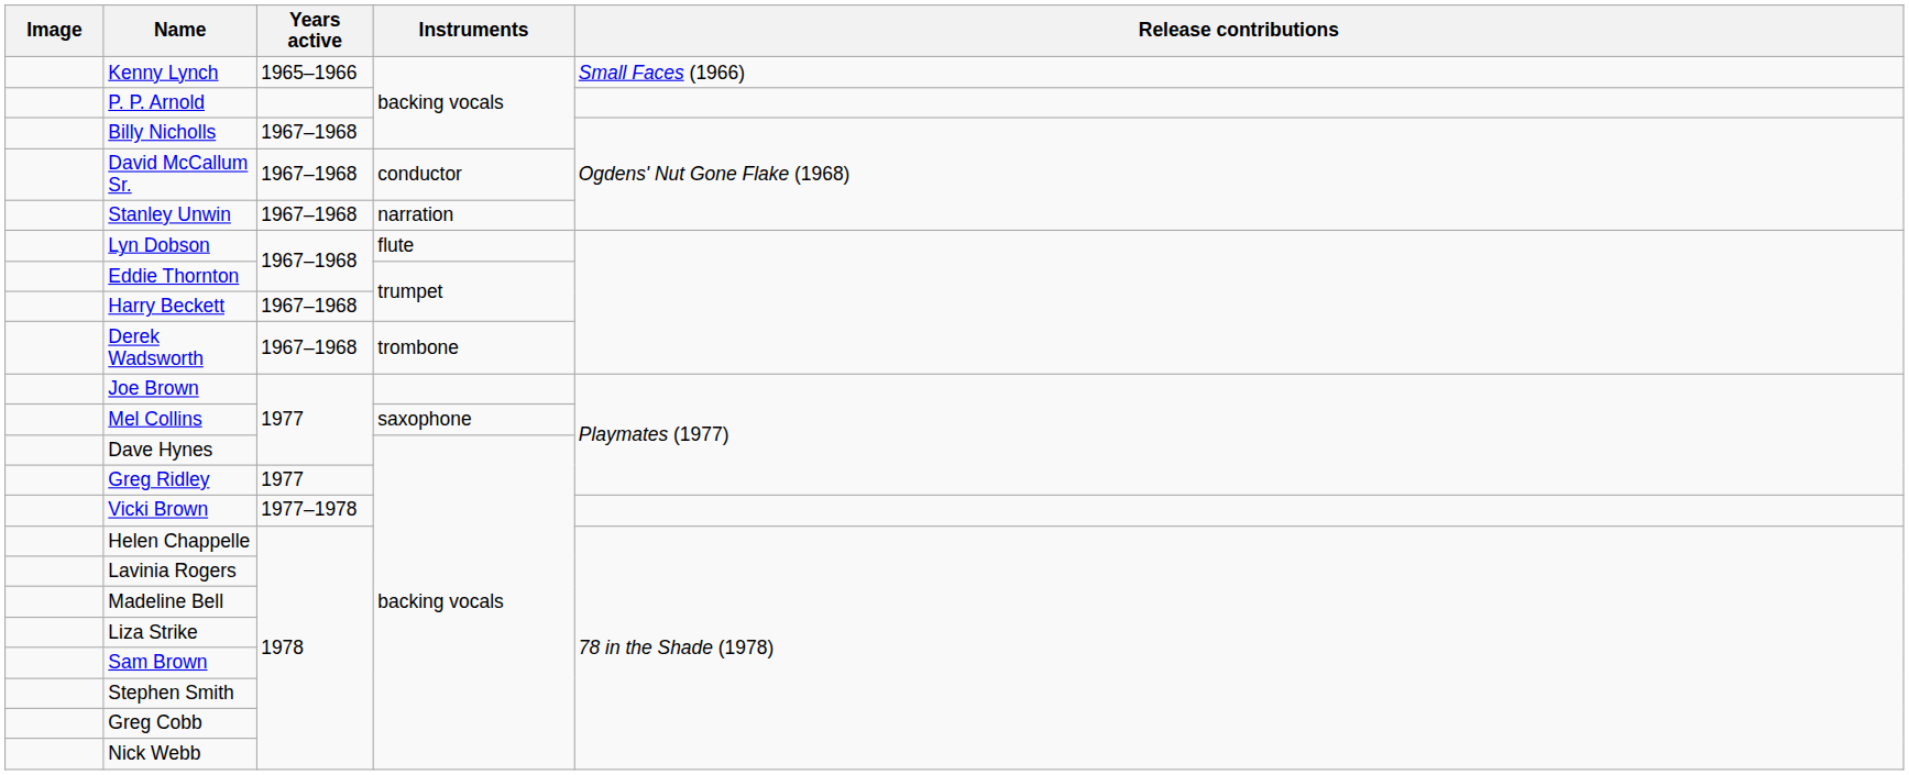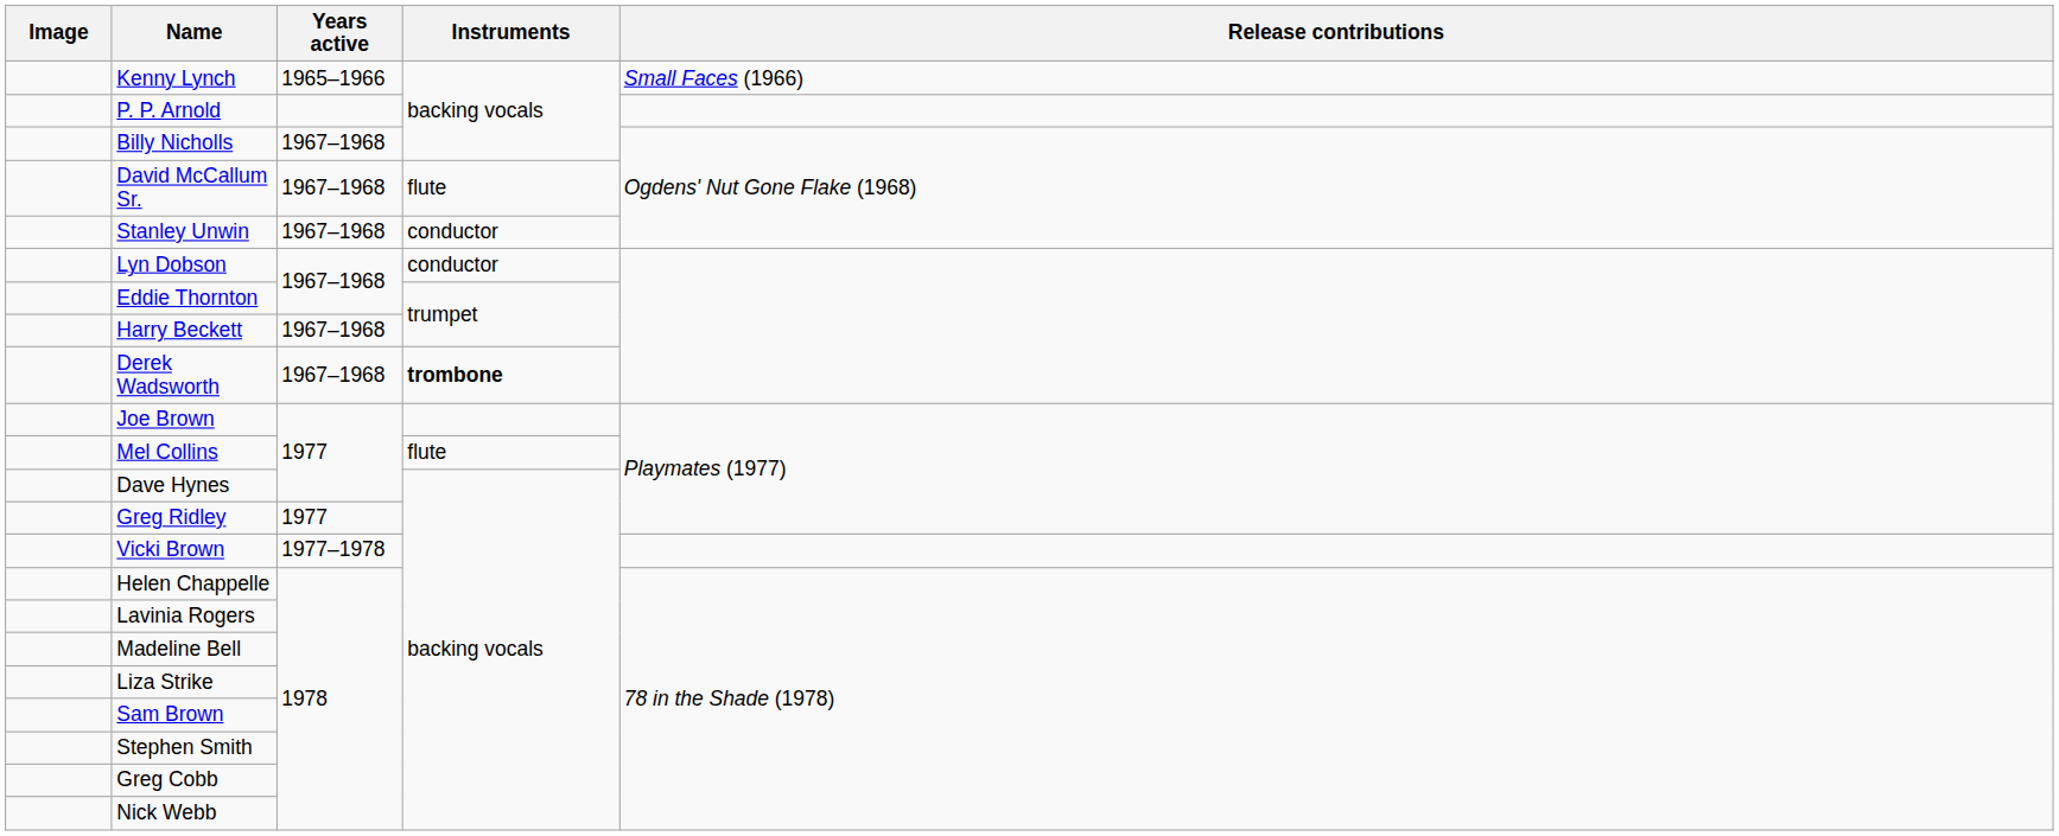David McCallum Sr. | Instruments: conductor -> flute
Stanley Unwin | Instruments: narration -> conductor
Lyn Dobson | Instruments: flute -> conductor
Derek Wadsworth | Instruments: normal -> bold
Mel Collins | Instruments: saxophone -> flute
